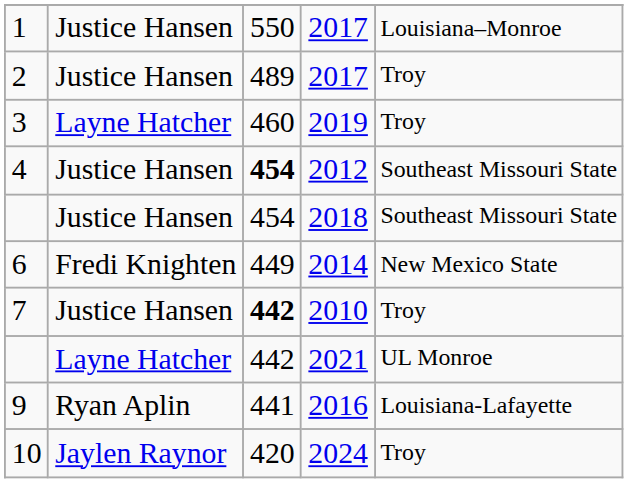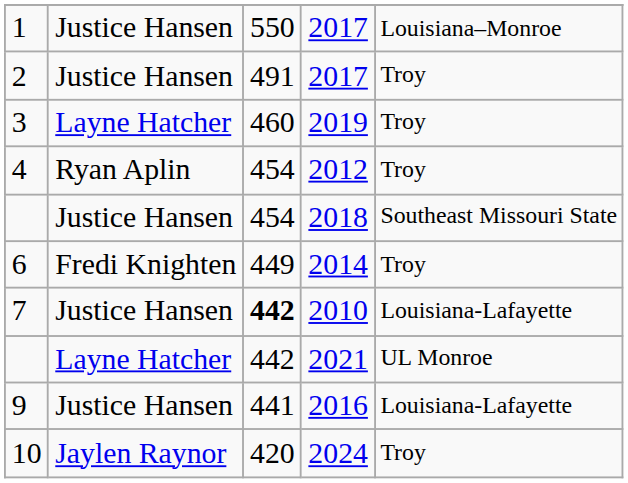2 | column 3: 489 -> 491
4 | column 2: Justice Hansen -> Ryan Aplin
4 | column 3: bold -> normal
4 | column 5: Southeast Missouri State -> Troy
6 | column 5: New Mexico State -> Troy
7 | column 5: Troy -> Louisiana-Lafayette
9 | column 2: Ryan Aplin -> Justice Hansen
